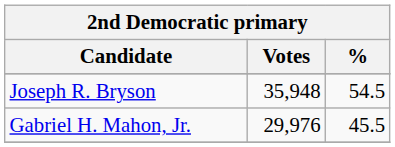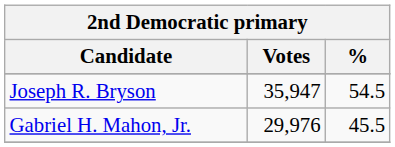Joseph R. Bryson | Votes: 35,948 -> 35,947
